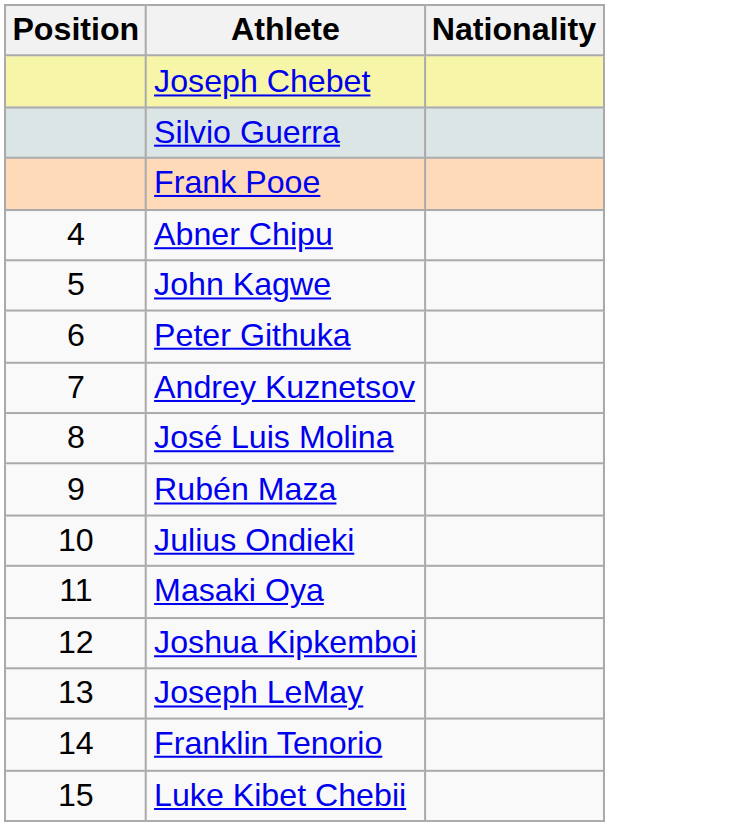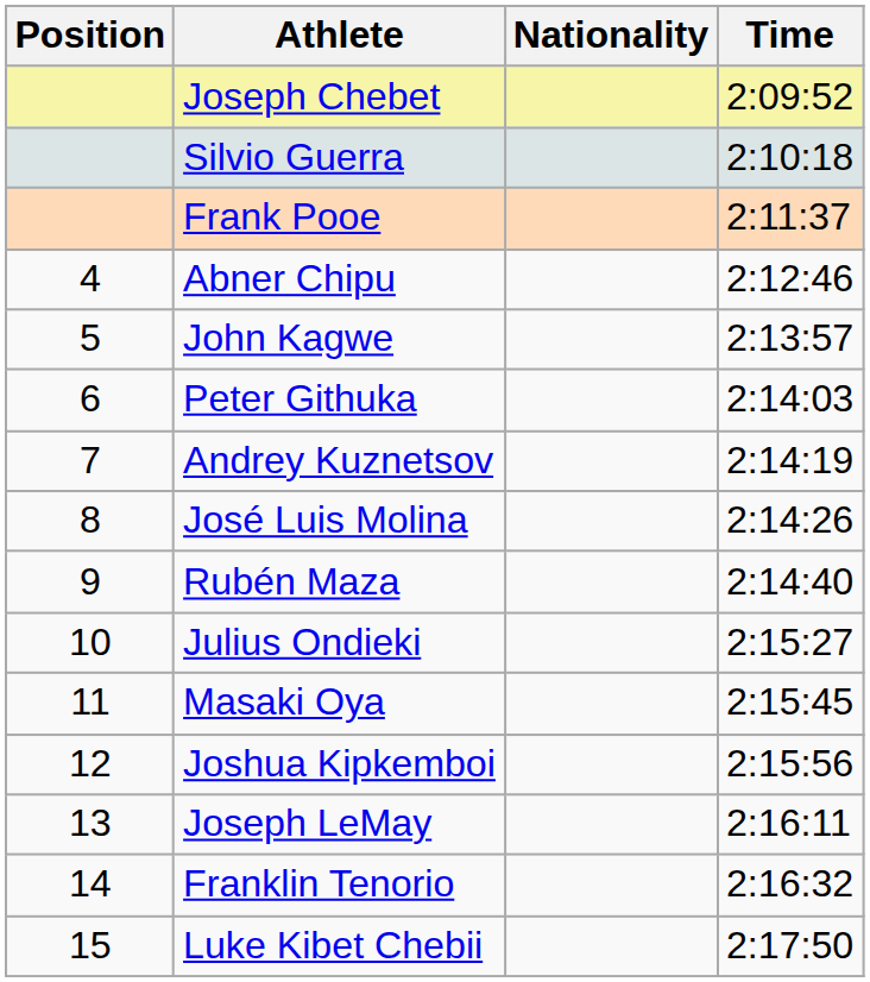+ column: Time | 2:09:52 | 2:10:18 | 2:11:37 | 2:12:46 | 2:13:57 | 2:14:03 | 2:14:19 | 2:14:26 | 2:14:40 | 2:15:27 | 2:15:45 | 2:15:56 | 2:16:11 | 2:16:32 | 2:17:50
